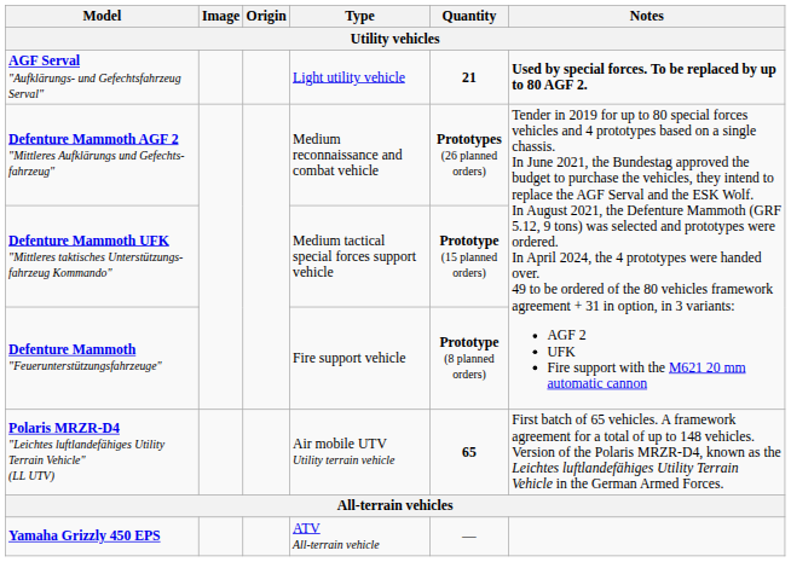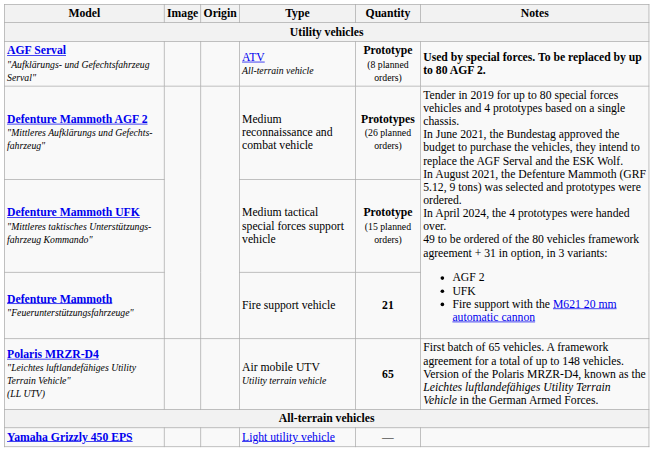AGF Serval "Aufklärungs- und Gefechtsfahrzeug Serval" | Type: Light utility vehicle -> ATV All-terrain vehicle
AGF Serval "Aufklärungs- und Gefechtsfahrzeug Serval" | Quantity: 21 -> Prototype (8 planned orders)
Defenture Mammoth "Feuerunterstützungsfahrzeuge" | Quantity: Prototype (8 planned orders) -> 21
Yamaha Grizzly 450 EPS | Type: ATV All-terrain vehicle -> Light utility vehicle
